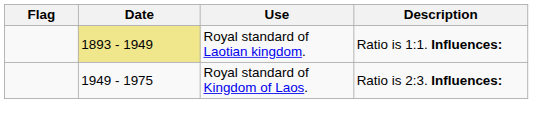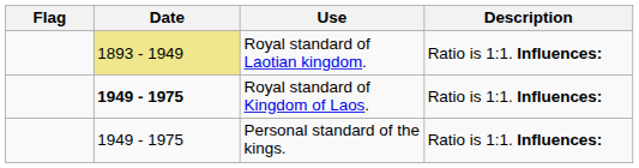Royal standard of Kingdom of Laos. | Date: normal -> bold
Royal standard of Kingdom of Laos. | Description: Ratio is 2:3. Influences: -> Ratio is 1:1. Influences:
+ row: 1949 - 1975 | Personal standard of the kings. | Ratio is 1:1. Influences:
